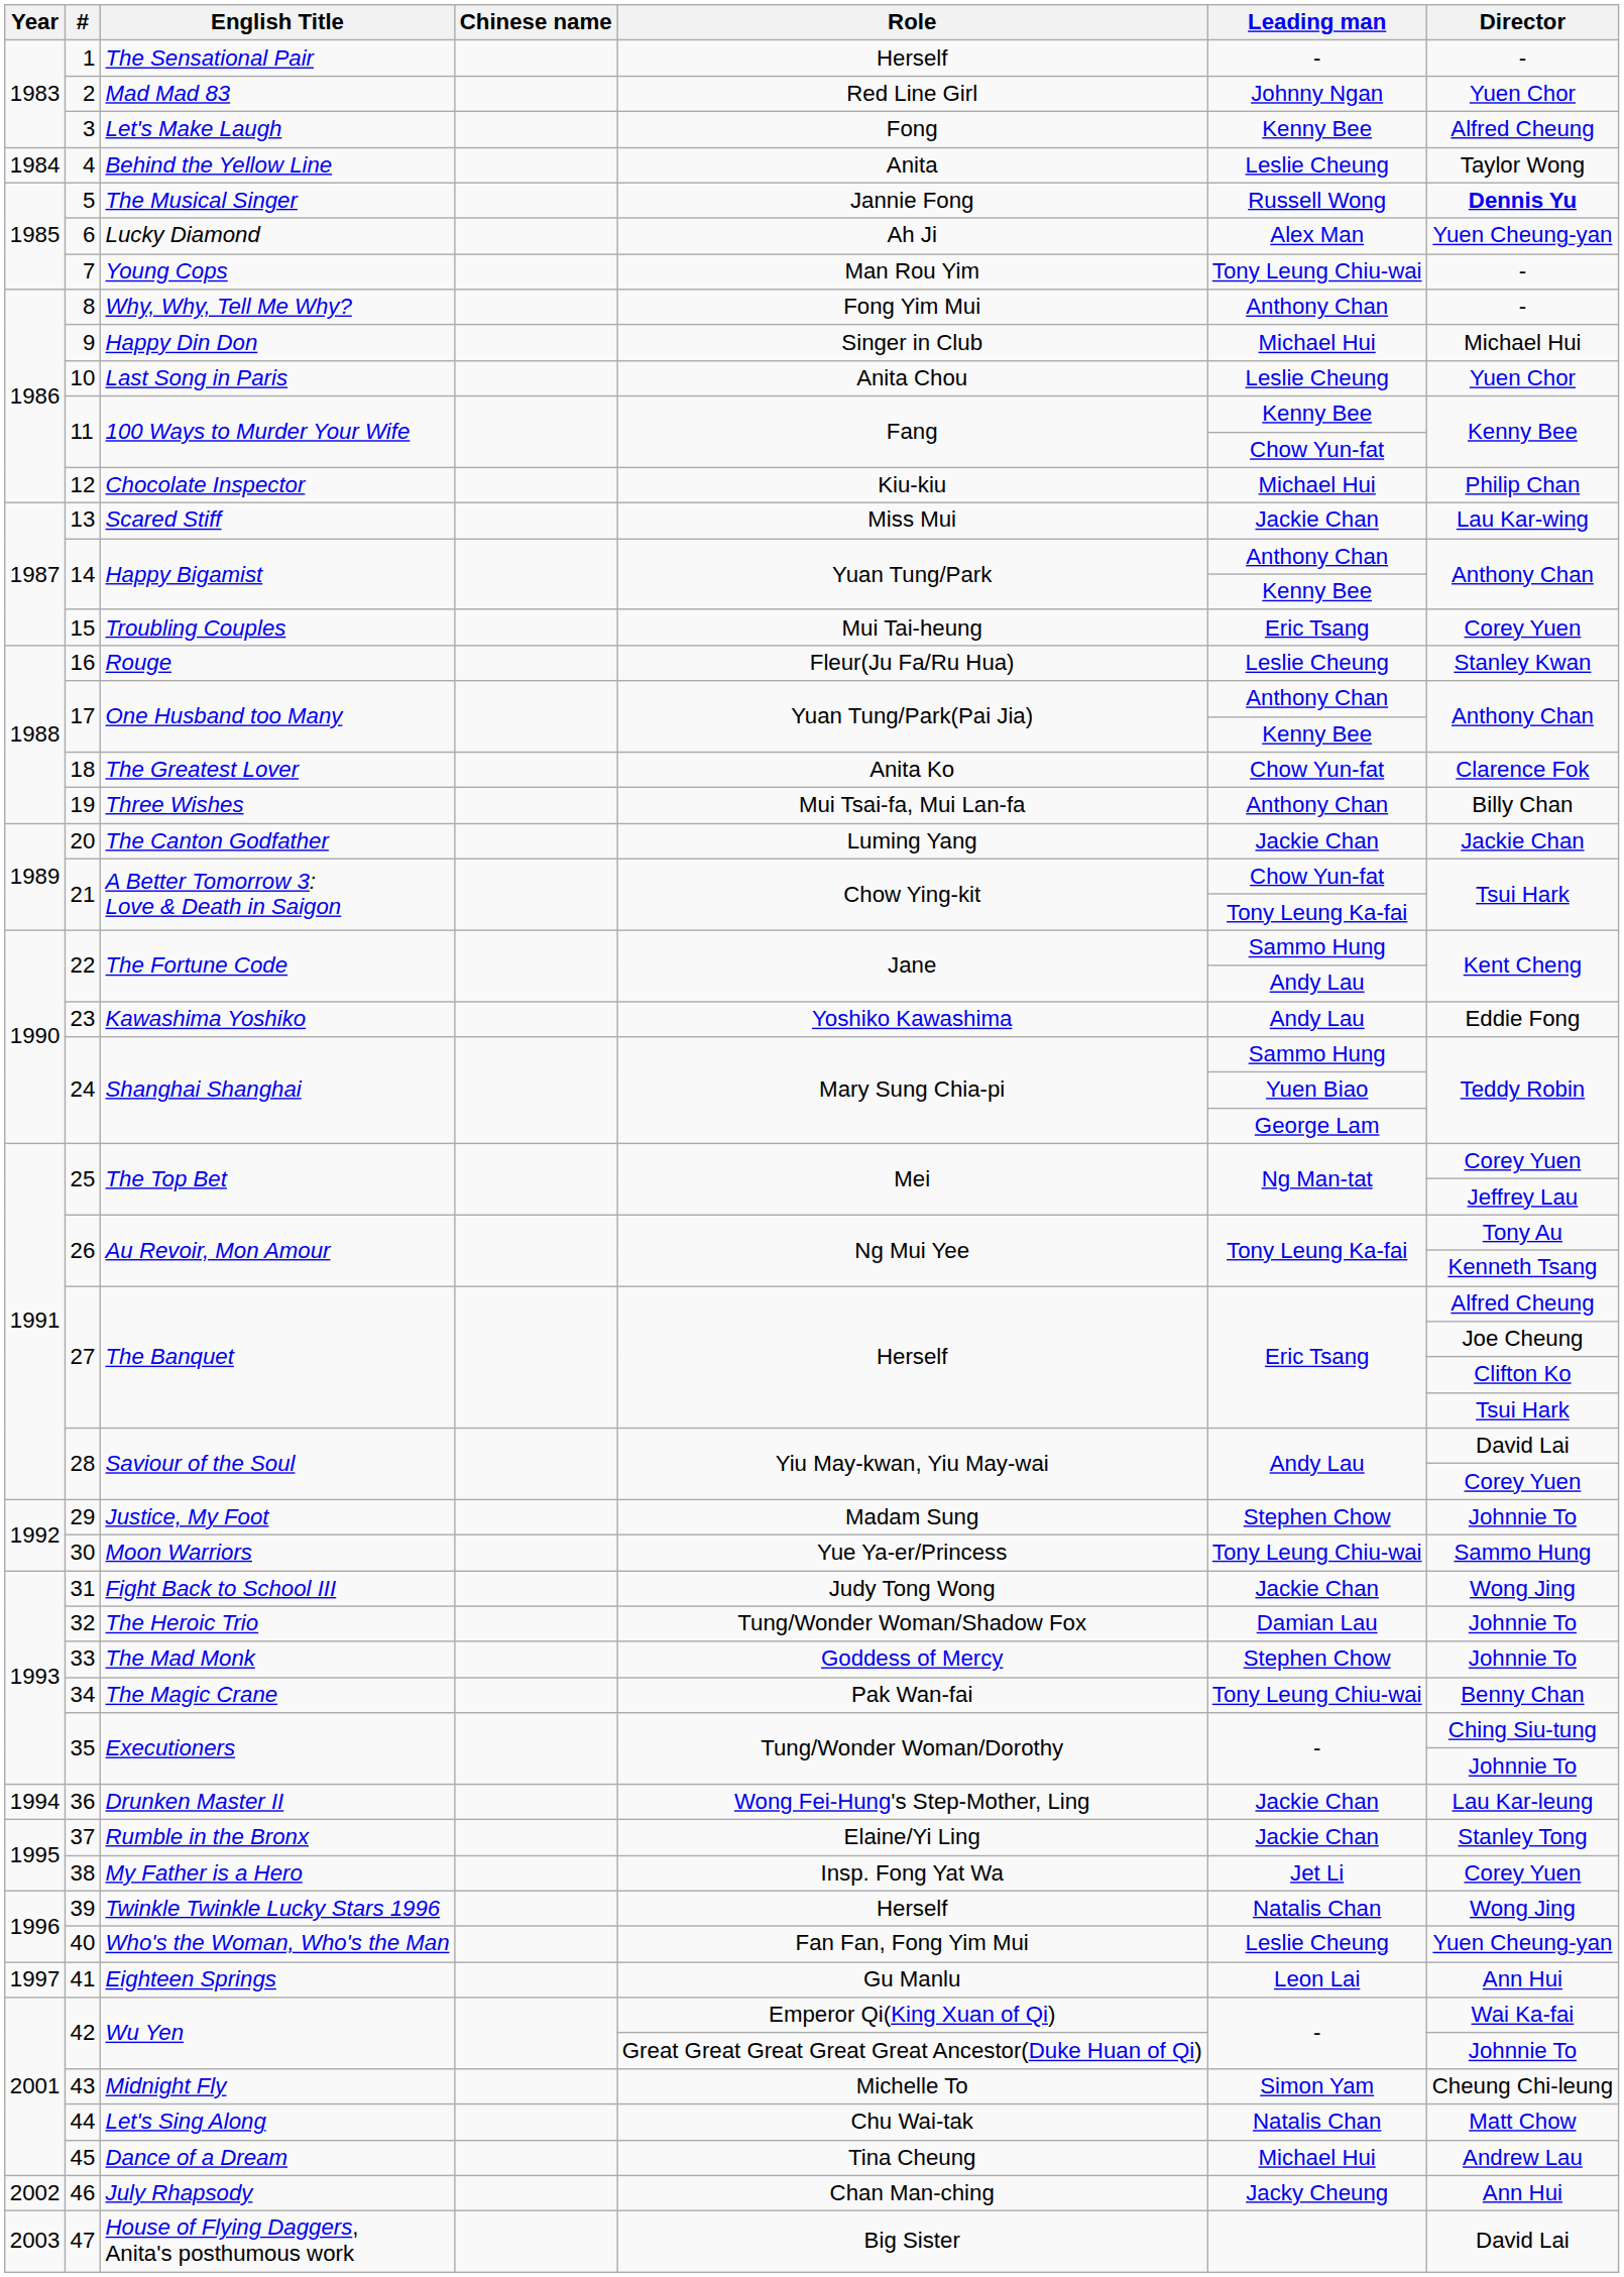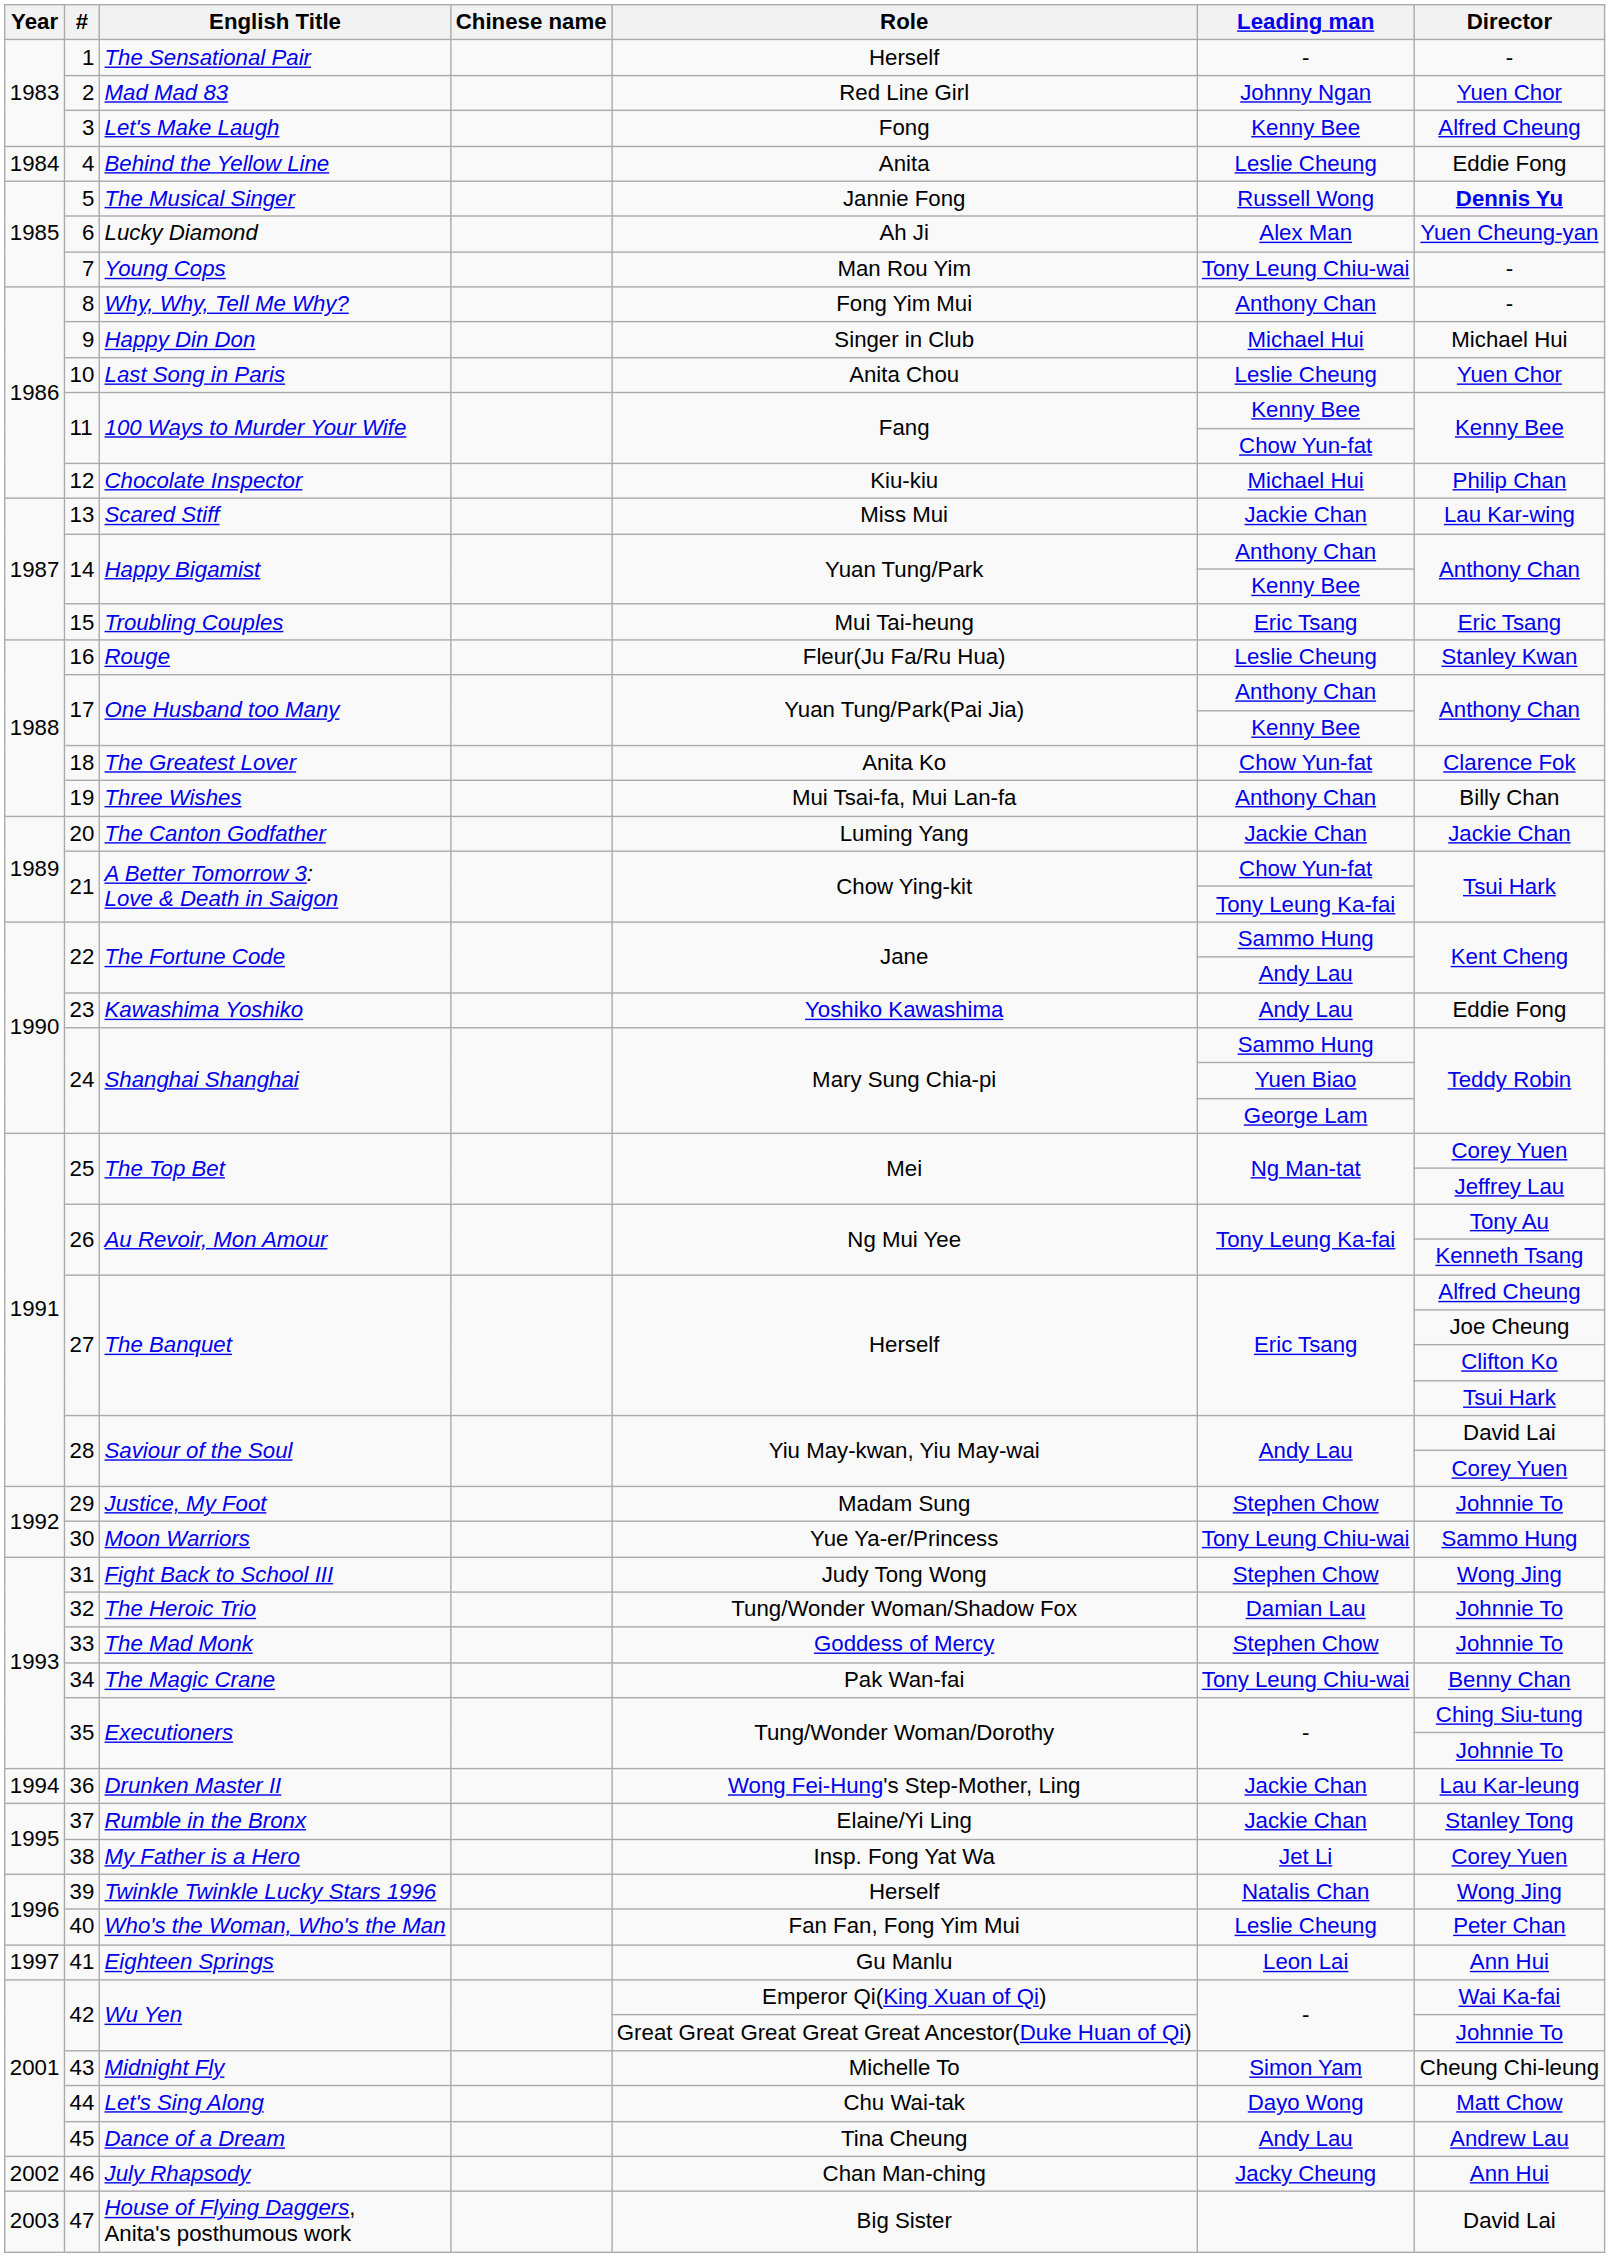4 | Director: Taylor Wong -> Eddie Fong
15 | Director: Corey Yuen -> Eric Tsang
31 | Leading man: Jackie Chan -> Stephen Chow
40 | Director: Yuen Cheung-yan -> Peter Chan
44 | Leading man: Natalis Chan -> Dayo Wong
45 | Leading man: Michael Hui -> Andy Lau
